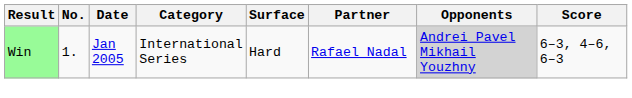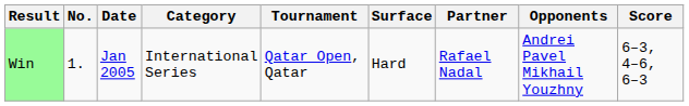+ column: Tournament | Qatar Open, Qatar
Win | Opponents: lightgrey background -> no background
